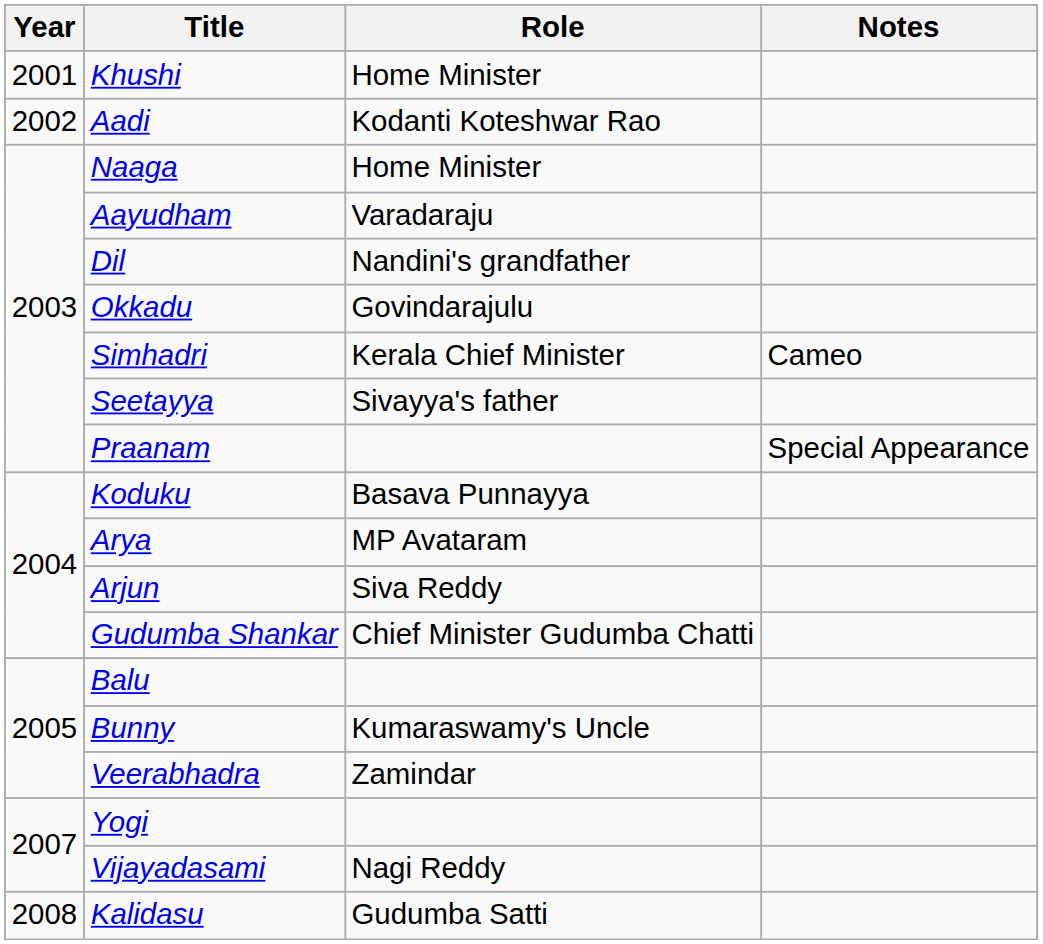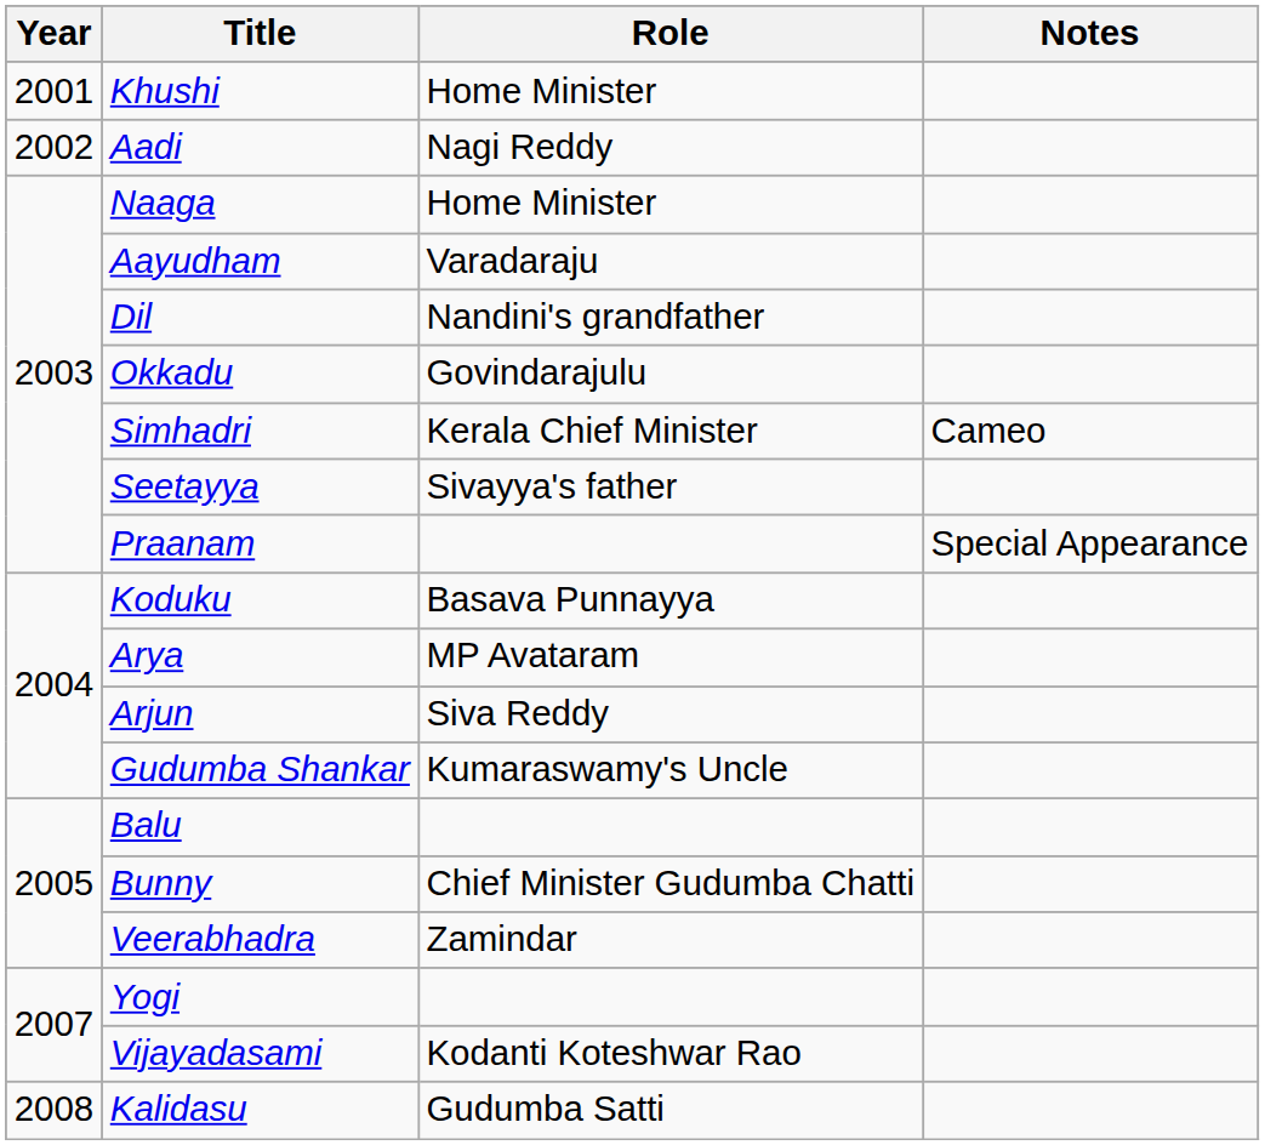Aadi | Role: Kodanti Koteshwar Rao -> Nagi Reddy
Gudumba Shankar | Role: Chief Minister Gudumba Chatti -> Kumaraswamy's Uncle
Bunny | Role: Kumaraswamy's Uncle -> Chief Minister Gudumba Chatti
Vijayadasami | Role: Nagi Reddy -> Kodanti Koteshwar Rao
